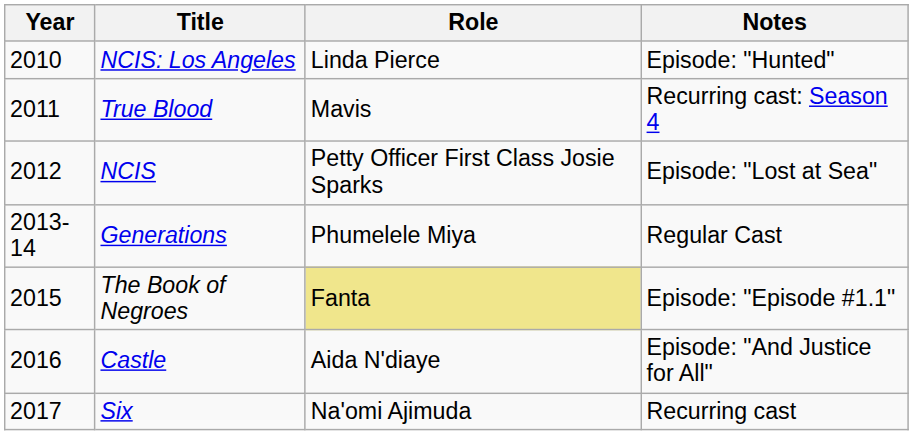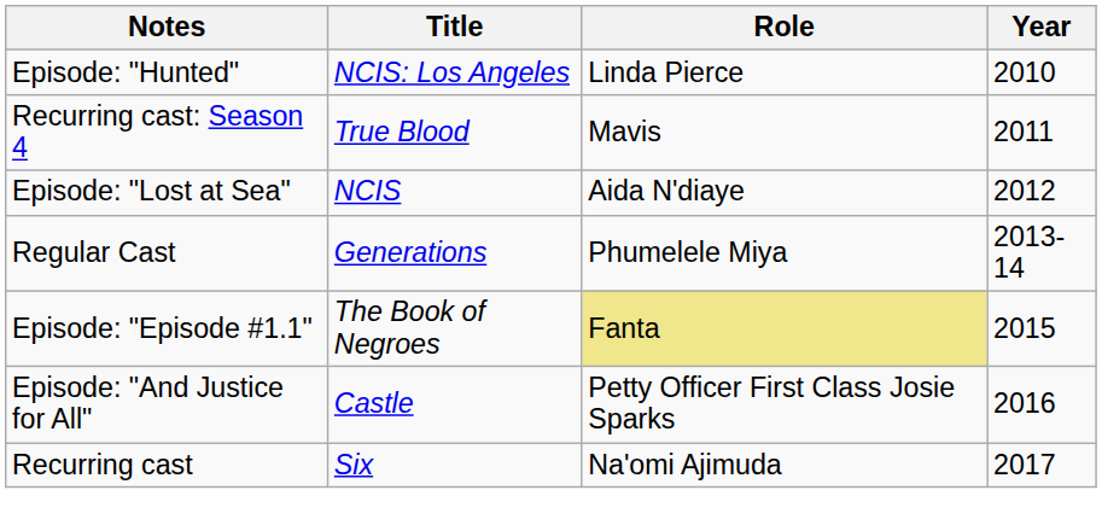columns swapped: Year <-> Notes
NCIS | Role: Petty Officer First Class Josie Sparks -> Aida N'diaye
Castle | Role: Aida N'diaye -> Petty Officer First Class Josie Sparks
